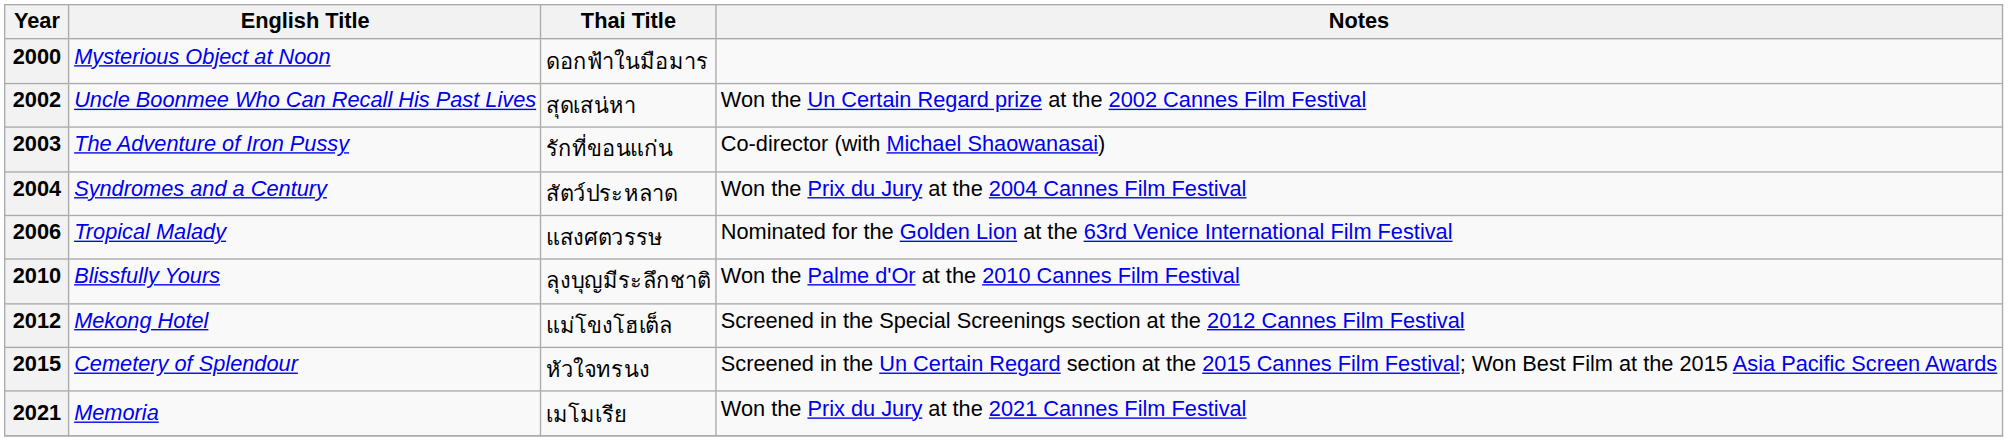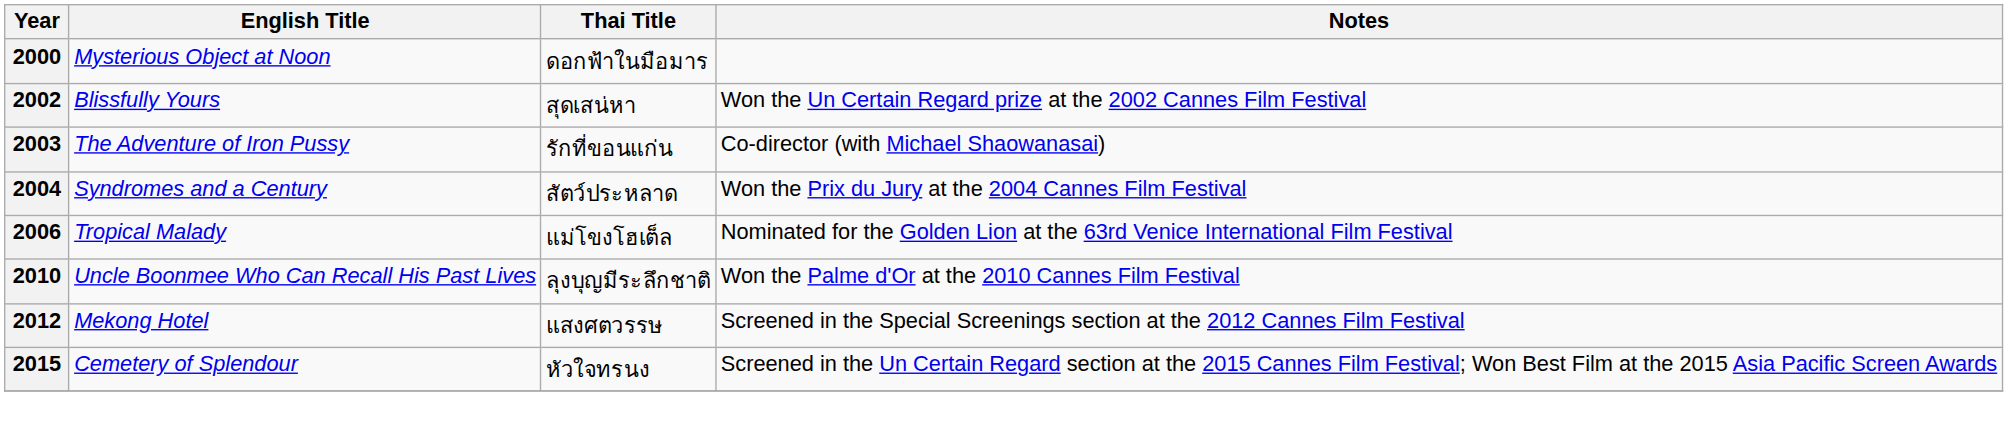2002 | English Title: Uncle Boonmee Who Can Recall His Past Lives -> Blissfully Yours
2006 | Thai Title: แสงศตวรรษ -> แม่โขงโฮเต็ล
2010 | English Title: Blissfully Yours -> Uncle Boonmee Who Can Recall His Past Lives
2012 | Thai Title: แม่โขงโฮเต็ล -> แสงศตวรรษ
- row: 2021 | Memoria | เมโมเรีย | Won the Prix du Jury at the 2021 Cannes Film Festival
